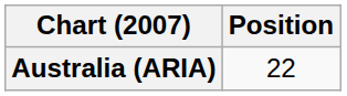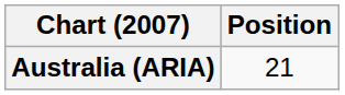Australia (ARIA) | Position: 22 -> 21
